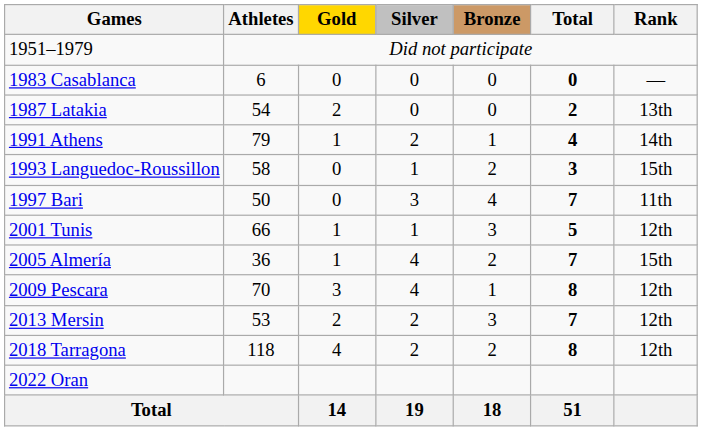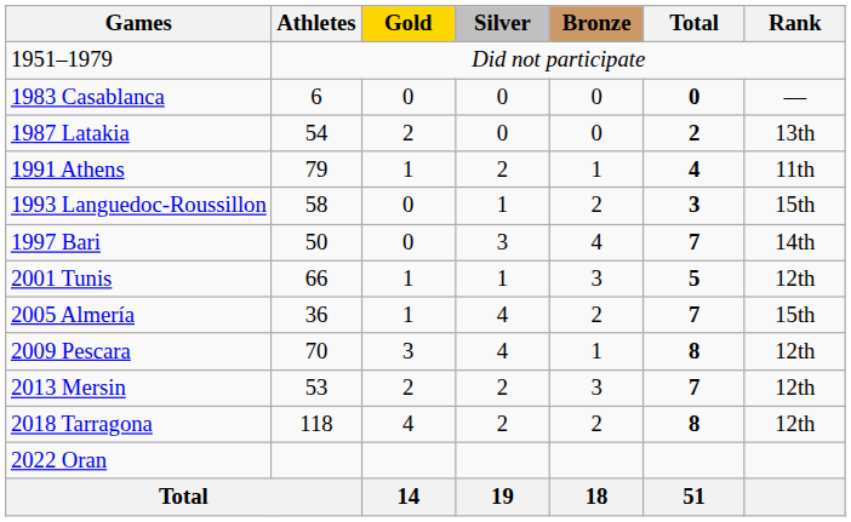1991 Athens | Rank: 14th -> 11th
1997 Bari | Rank: 11th -> 14th
